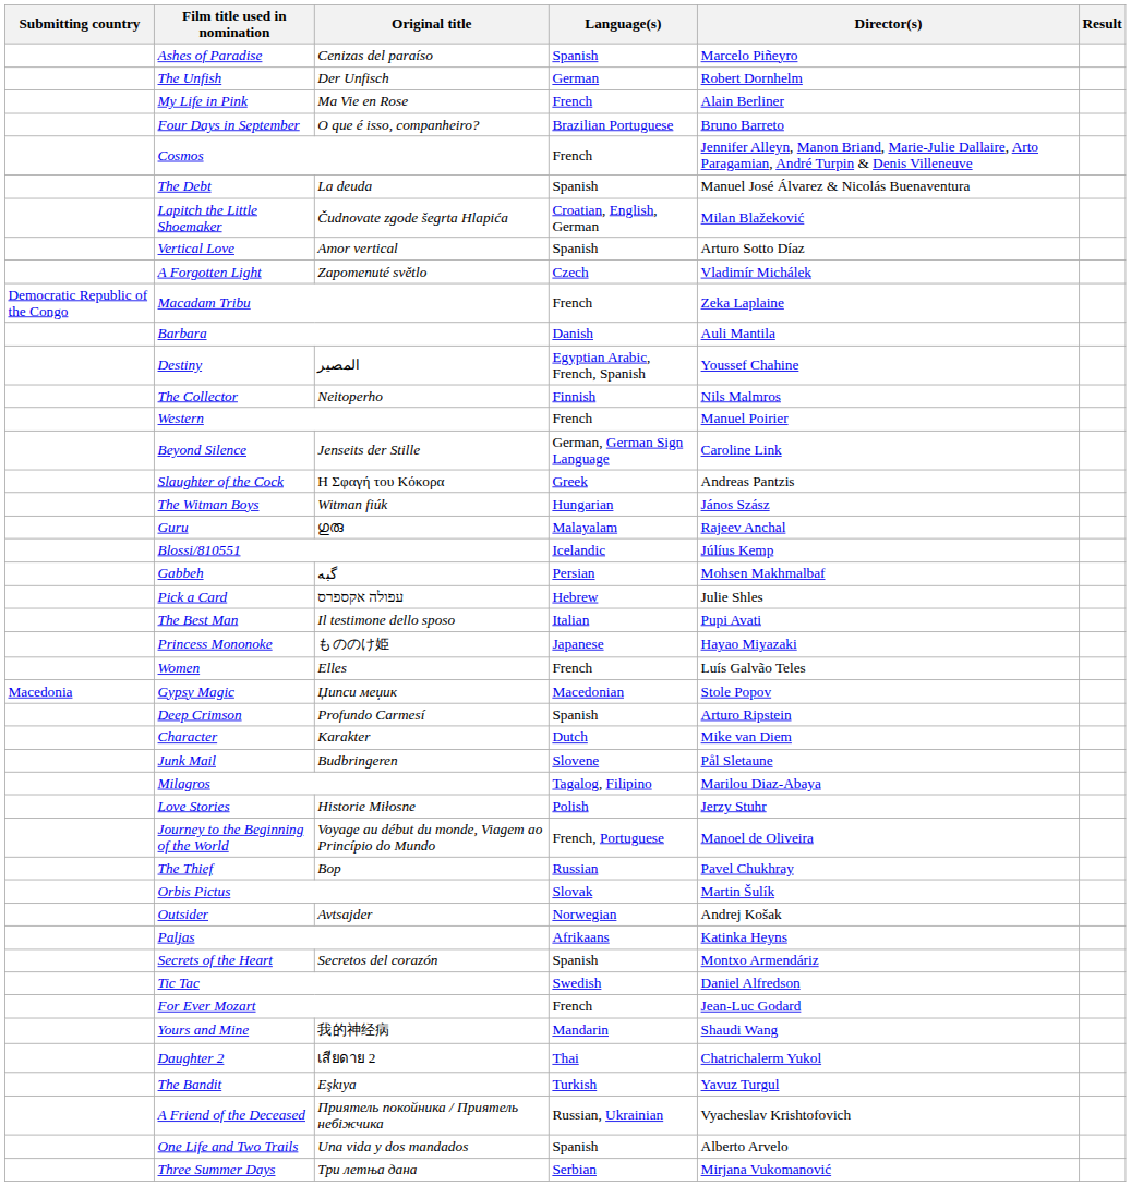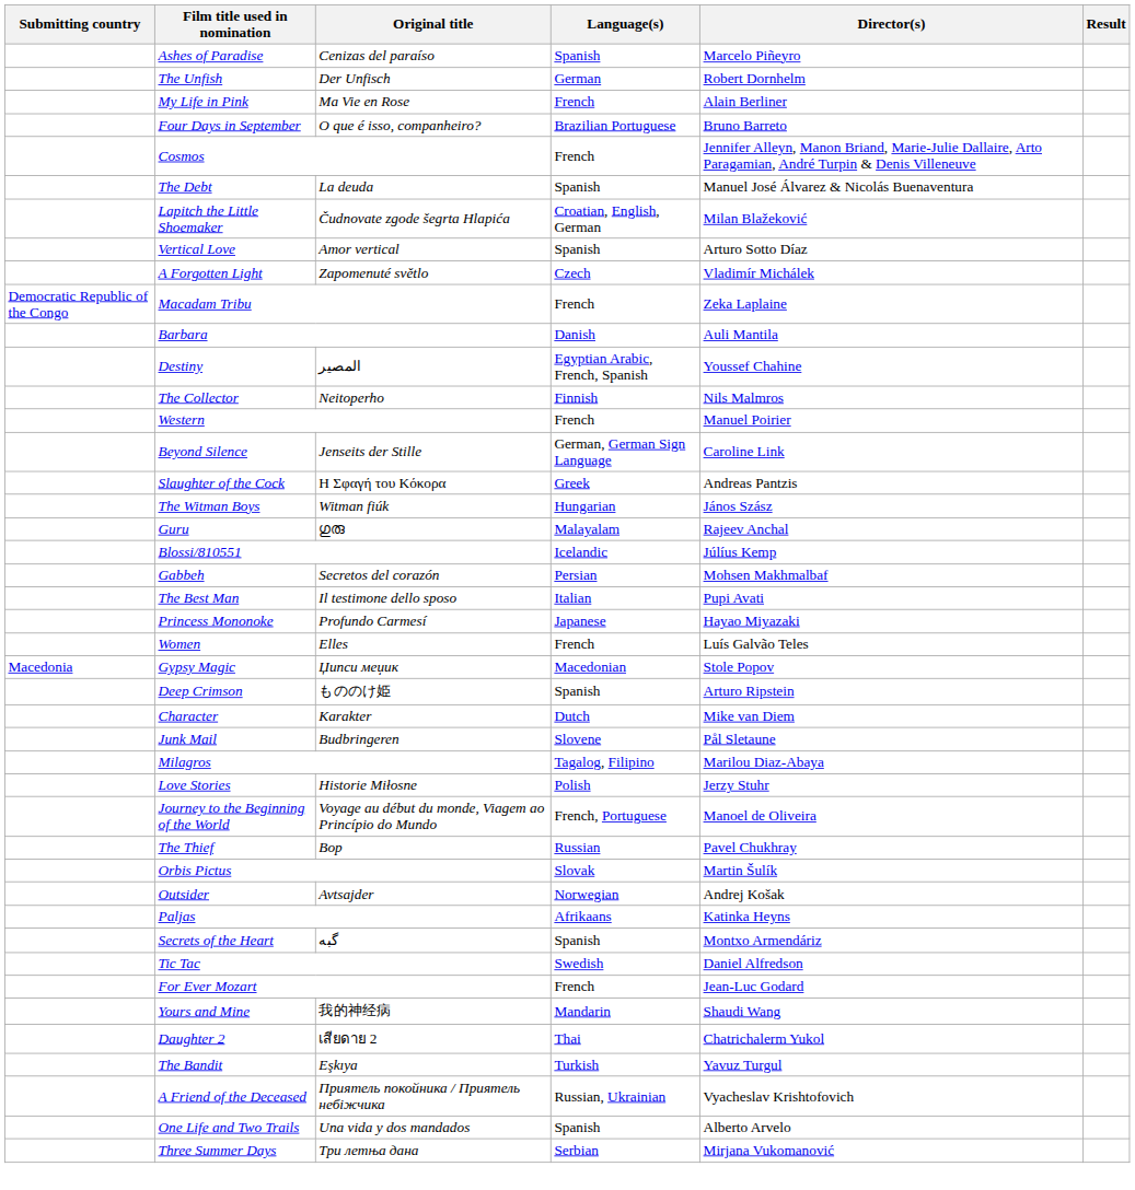Gabbeh | Original title: گبه -> Secretos del corazón
- row: Pick a Card | עפולה אקספרס | Hebrew | Julie Shles
Princess Mononoke | Original title: もののけ姫 -> Profundo Carmesí
Deep Crimson | Original title: Profundo Carmesí -> もののけ姫
Secrets of the Heart | Original title: Secretos del corazón -> گبه
